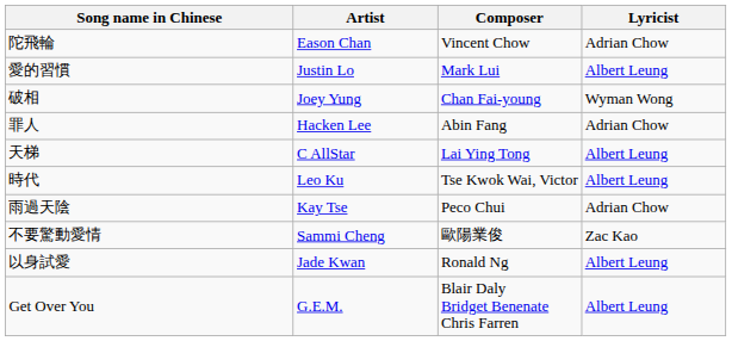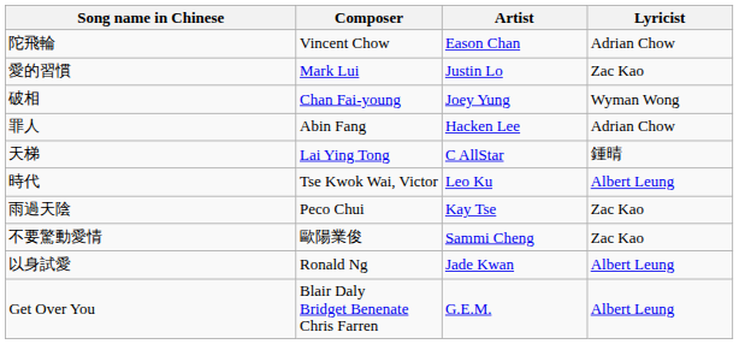columns swapped: Artist <-> Composer
愛的習慣 | Lyricist: Albert Leung -> Zac Kao
天梯 | Lyricist: Albert Leung -> 鍾晴
雨過天陰 | Lyricist: Adrian Chow -> Zac Kao
